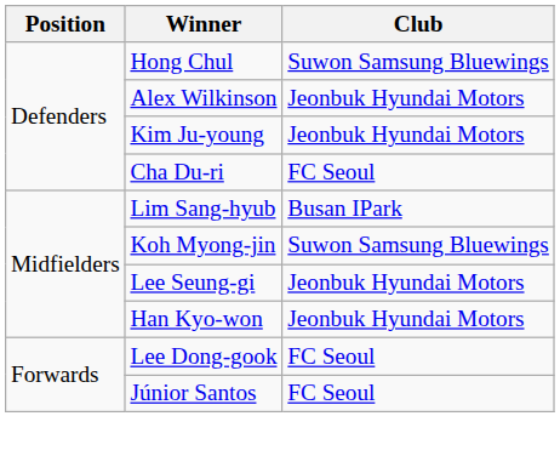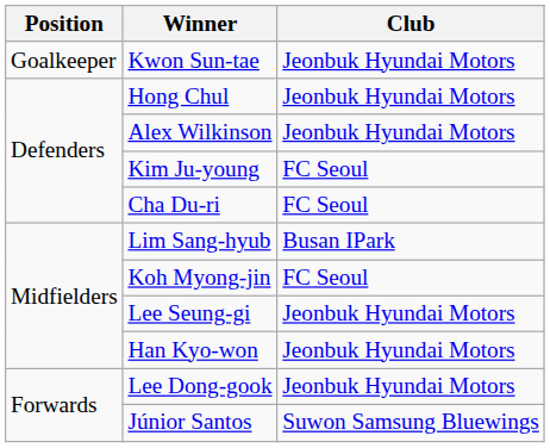+ row: Goalkeeper | Kwon Sun-tae | Jeonbuk Hyundai Motors
Hong Chul | Club: Suwon Samsung Bluewings -> Jeonbuk Hyundai Motors
Kim Ju-young | Club: Jeonbuk Hyundai Motors -> FC Seoul
Koh Myong-jin | Club: Suwon Samsung Bluewings -> FC Seoul
Lee Dong-gook | Club: FC Seoul -> Jeonbuk Hyundai Motors
Júnior Santos | Club: FC Seoul -> Suwon Samsung Bluewings
